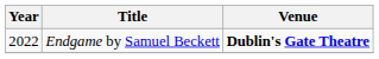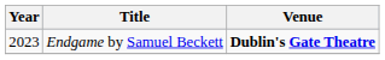Endgame by Samuel Beckett | Year: 2022 -> 2023
